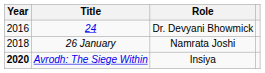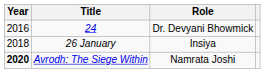26 January | Role: Namrata Joshi -> Insiya
Avrodh: The Siege Within | Role: Insiya -> Namrata Joshi
